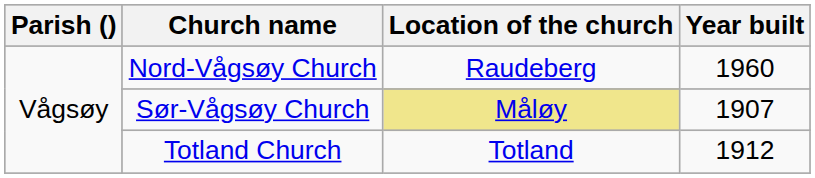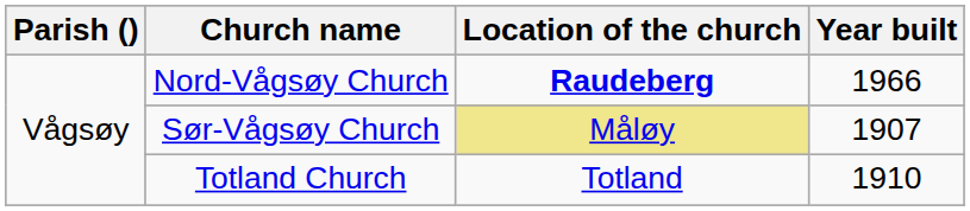Nord-Vågsøy Church | Location of the church: normal -> bold
Nord-Vågsøy Church | Year built: 1960 -> 1966
Totland Church | Year built: 1912 -> 1910
